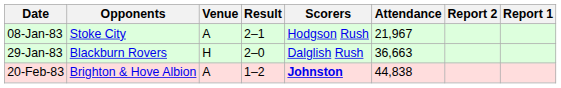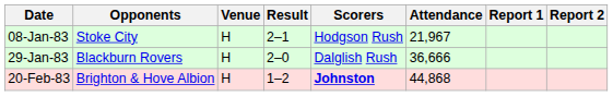columns swapped: Report 1 <-> Report 2
08-Jan-83 | Venue: A -> H
29-Jan-83 | Attendance: 36,663 -> 36,666
20-Feb-83 | Venue: A -> H
20-Feb-83 | Attendance: 44,838 -> 44,868
